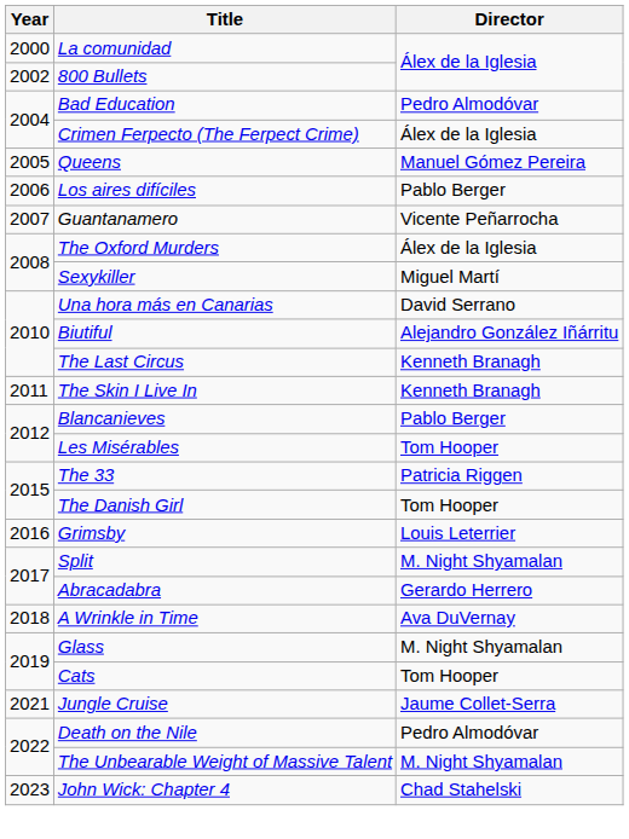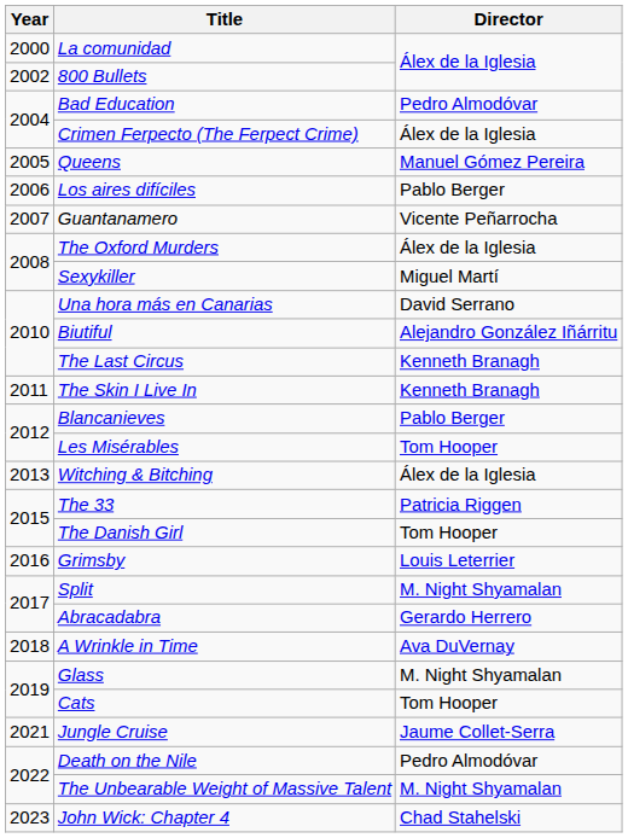+ row: 2013 | Witching & Bitching | Álex de la Iglesia
